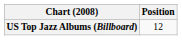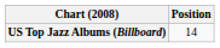US Top Jazz Albums (Billboard) | Position: 12 -> 14
